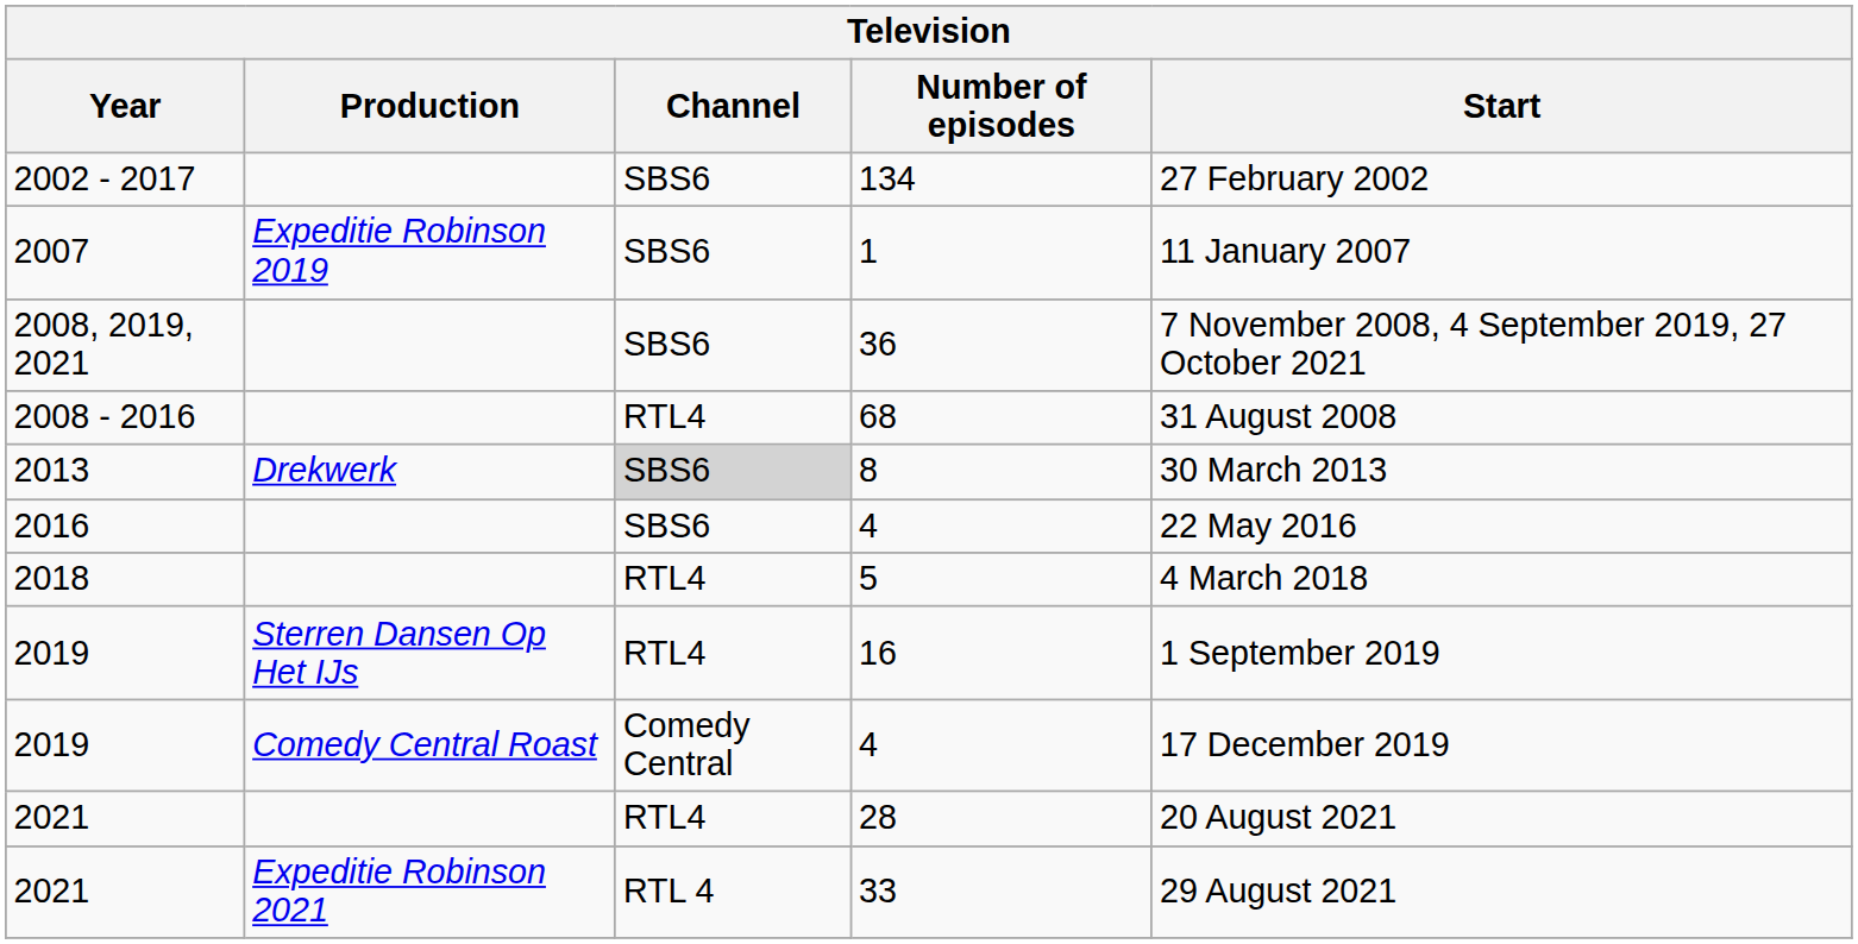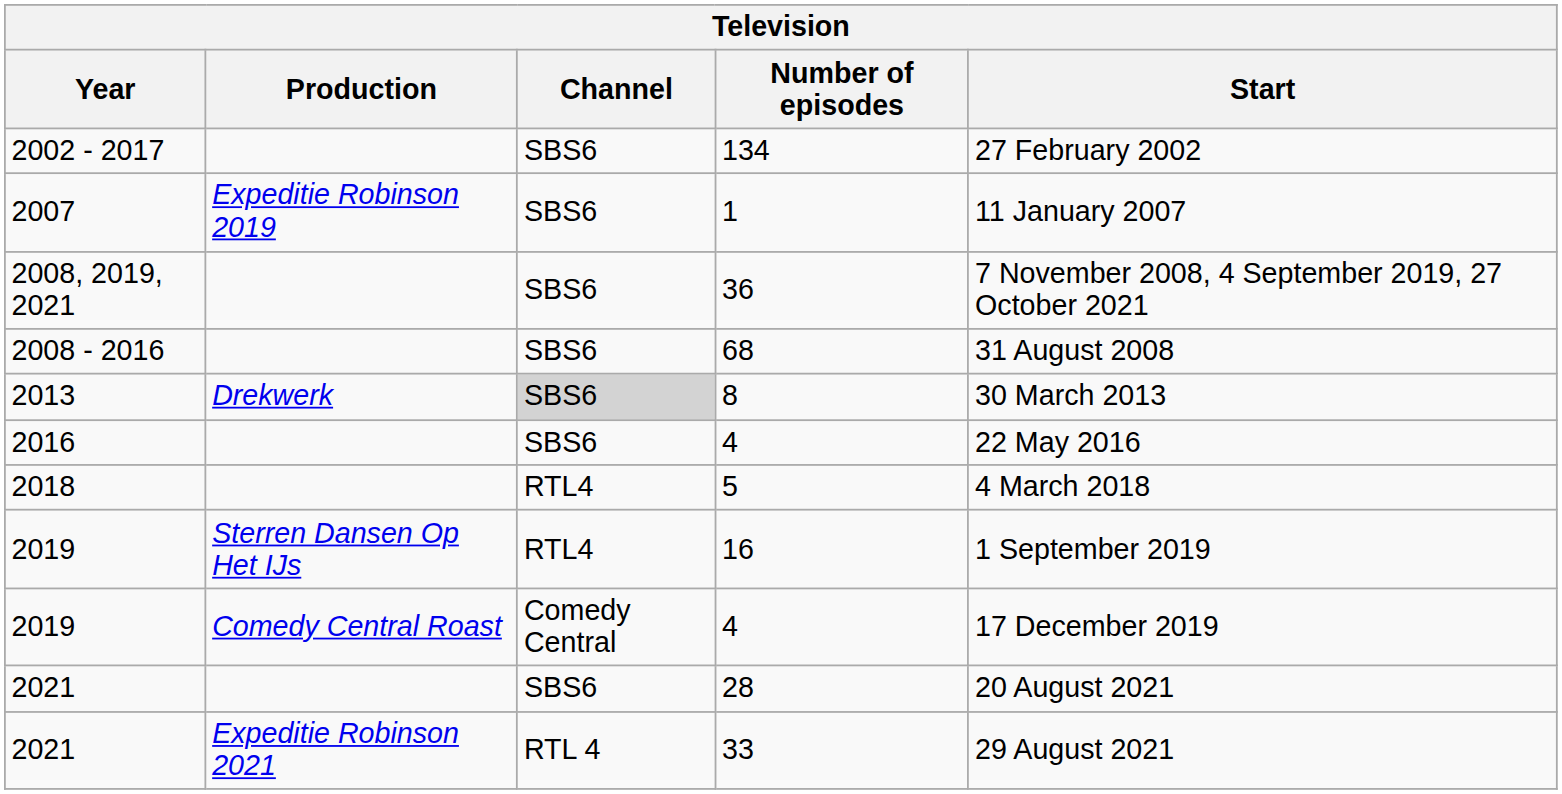68 | Channel: RTL4 -> SBS6
28 | Channel: RTL4 -> SBS6
